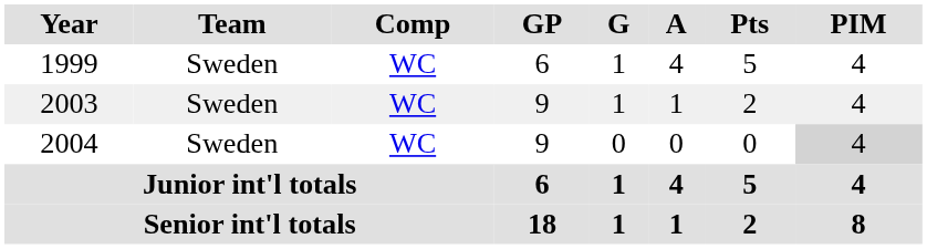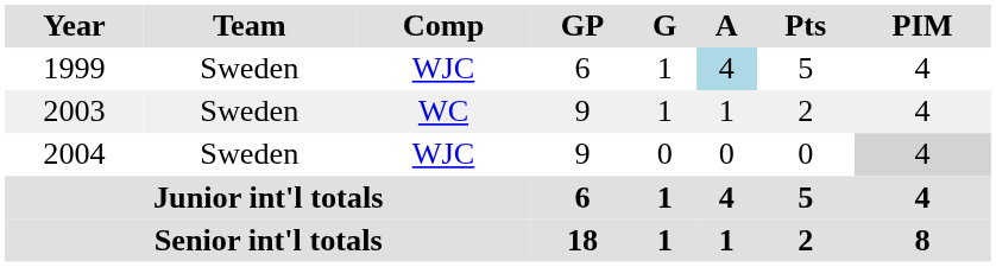1999 | Comp: WC -> WJC
1999 | A: no background -> lightblue background
2004 | Comp: WC -> WJC
